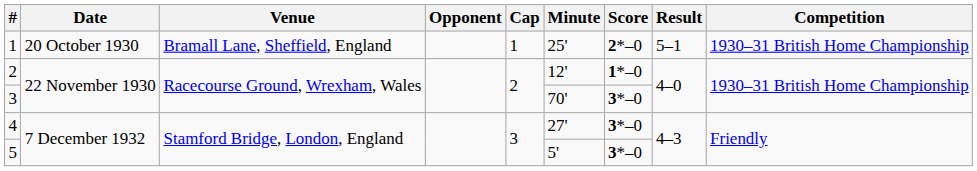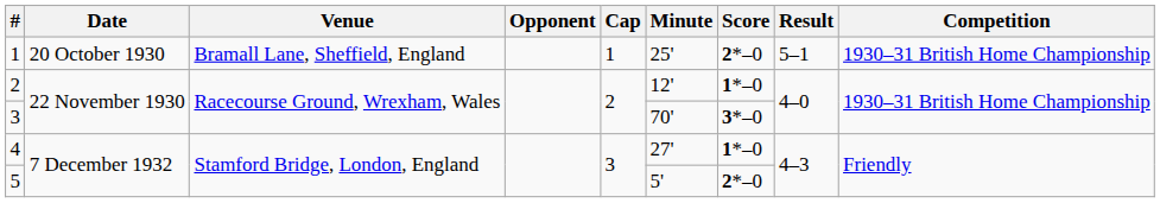4 | Score: 3*–0 -> 1*–0
5 | Score: 3*–0 -> 2*–0
